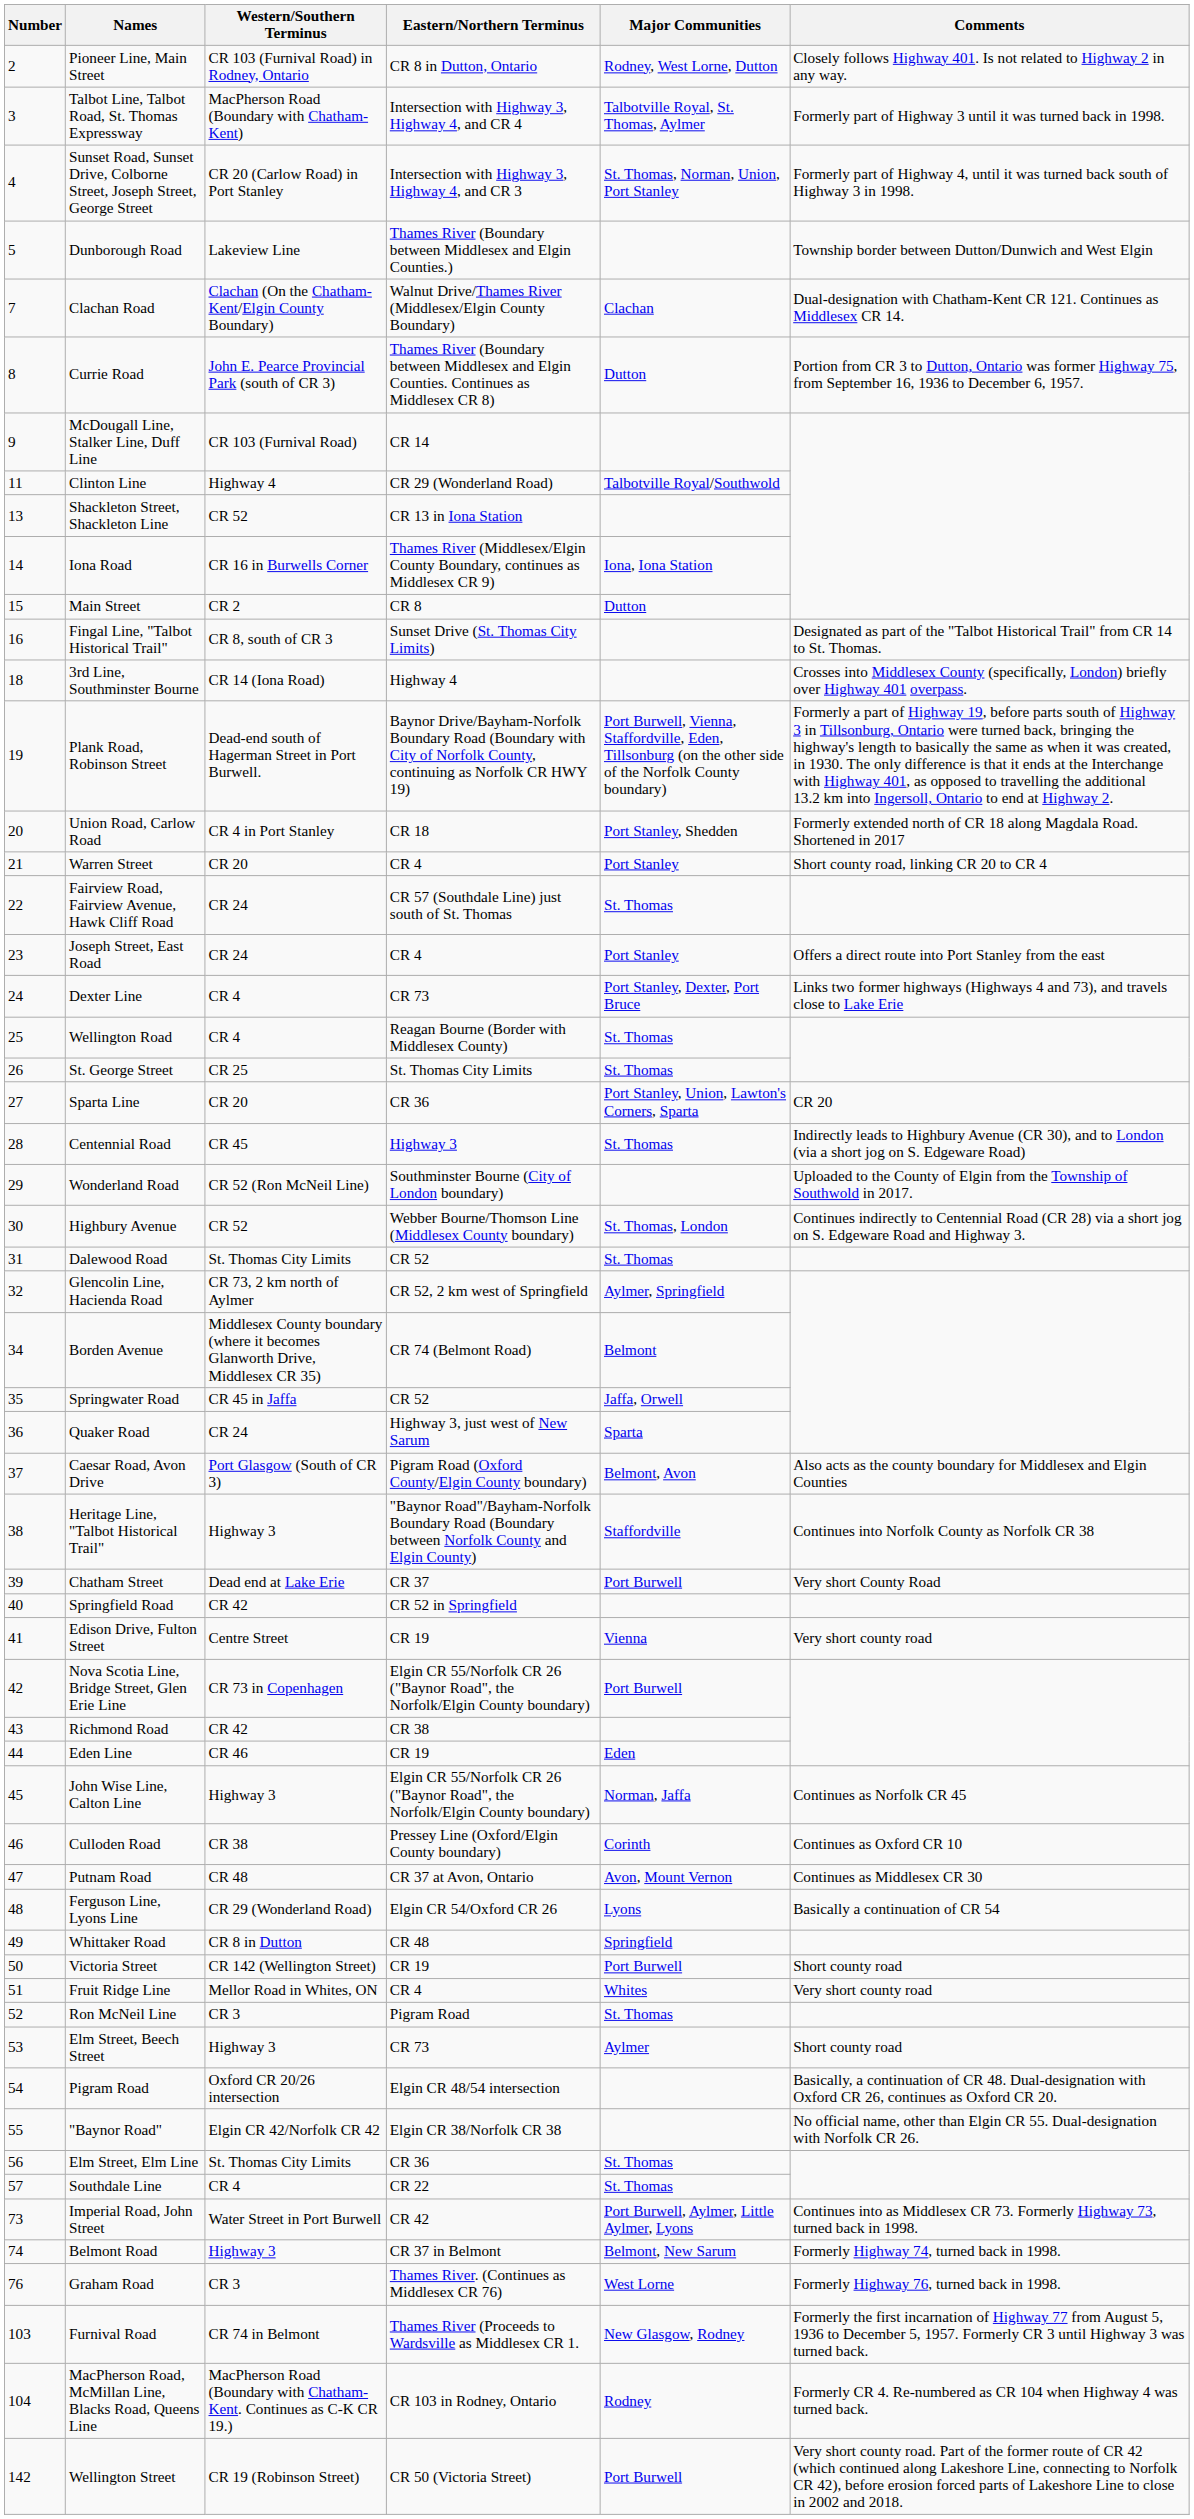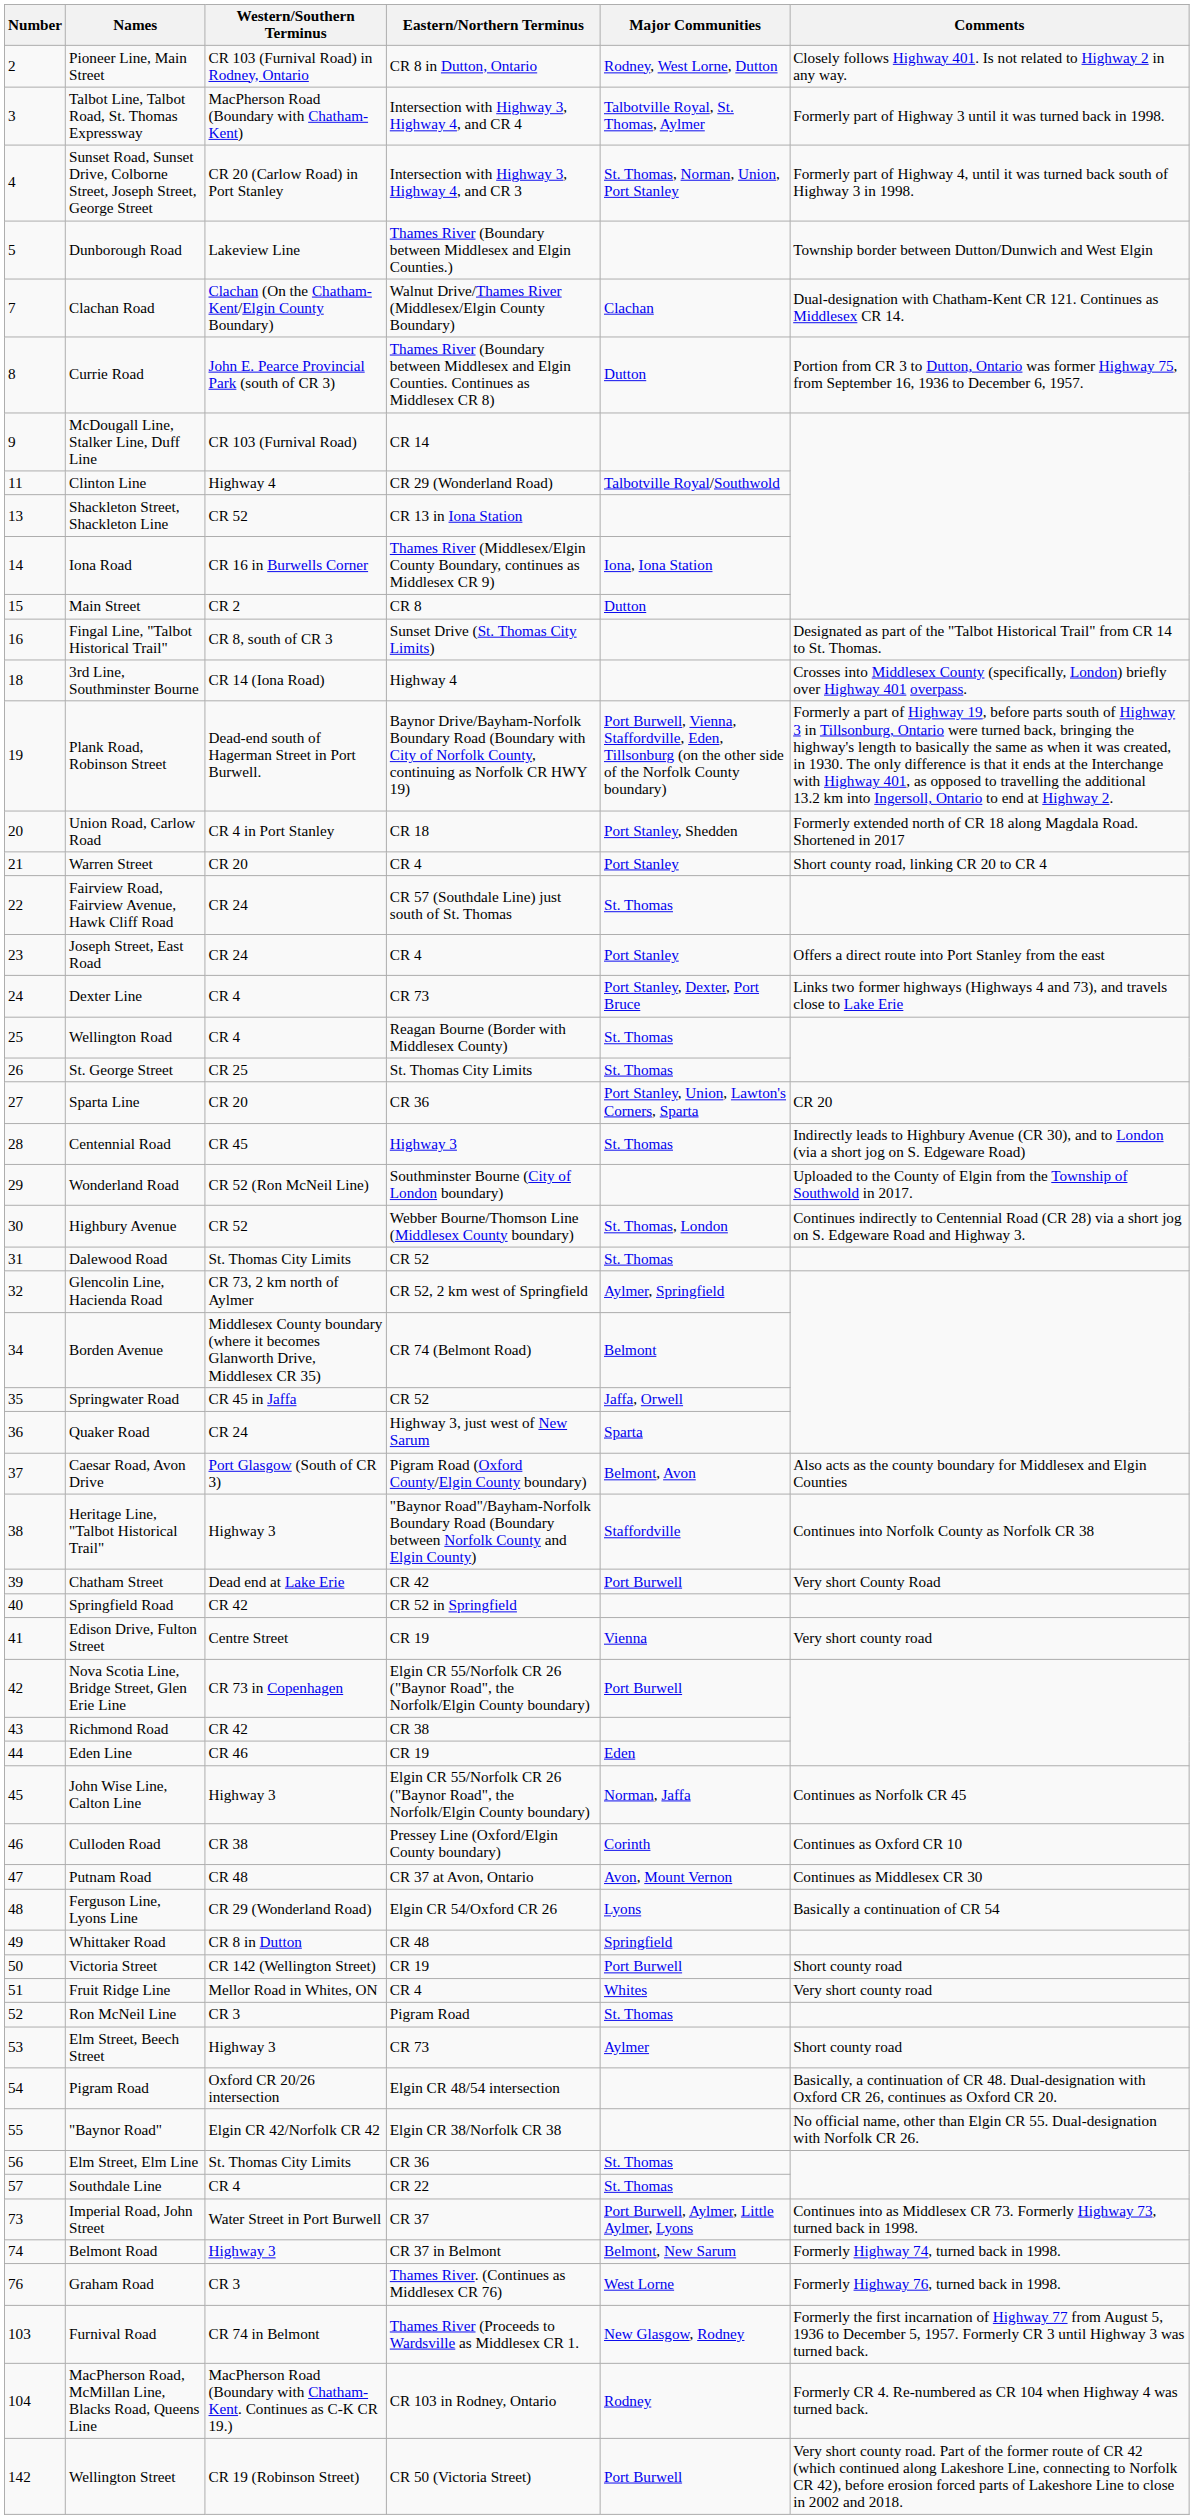Chatham Street | Eastern/Northern Terminus: CR 37 -> CR 42
Imperial Road, John Street | Eastern/Northern Terminus: CR 42 -> CR 37
